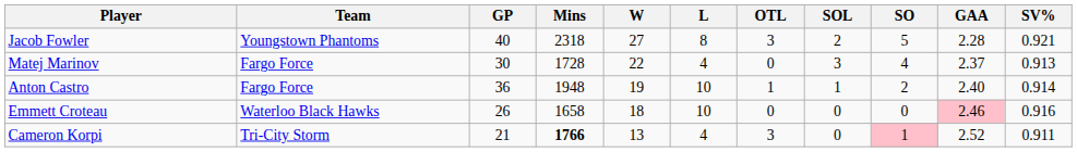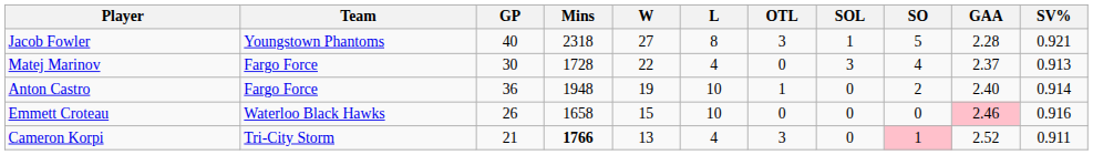Jacob Fowler | SOL: 2 -> 1
Anton Castro | SOL: 1 -> 0
Emmett Croteau | W: 18 -> 15
